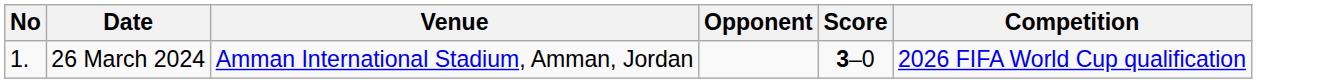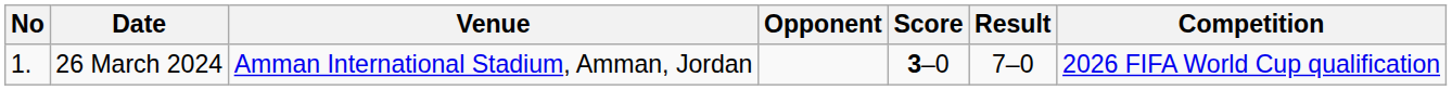+ column: Result | 7–0
